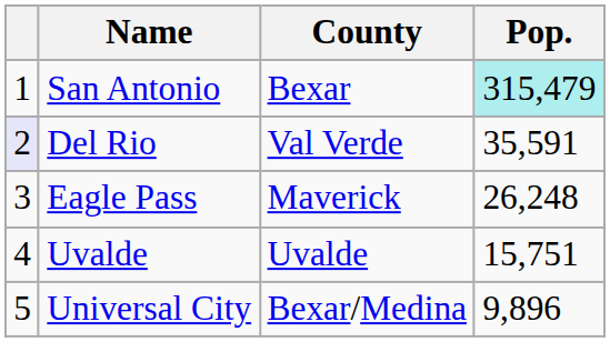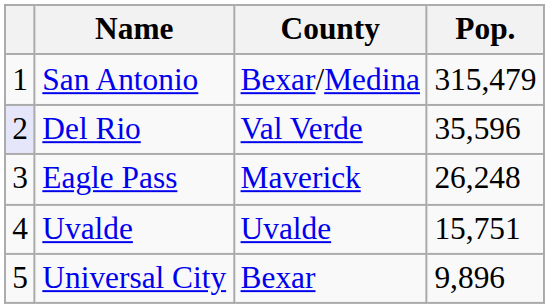San Antonio | County: Bexar -> Bexar/Medina
San Antonio | Pop.: paleturquoise background -> no background
Del Rio | Pop.: 35,591 -> 35,596
Universal City | County: Bexar/Medina -> Bexar
